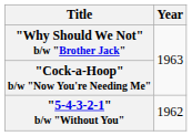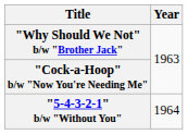"5-4-3-2-1" b/w "Without You" | Year: 1962 -> 1964
